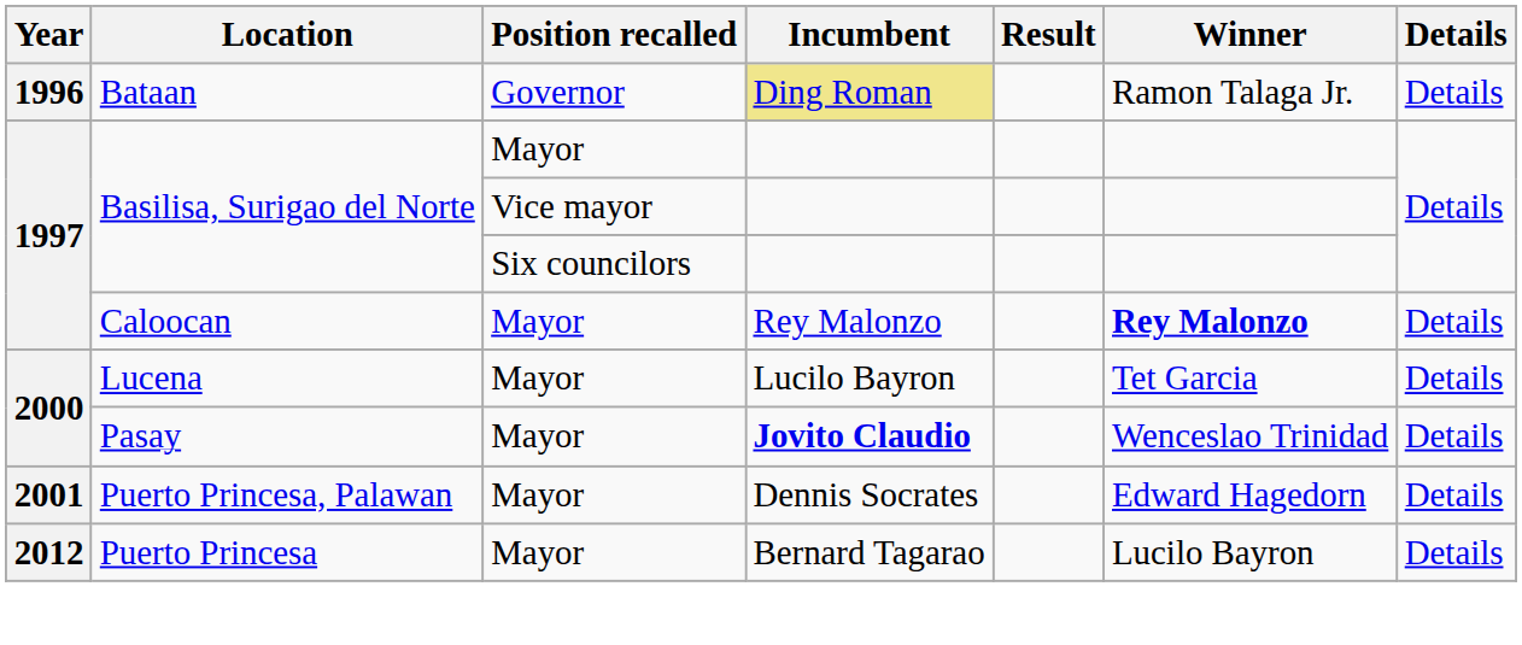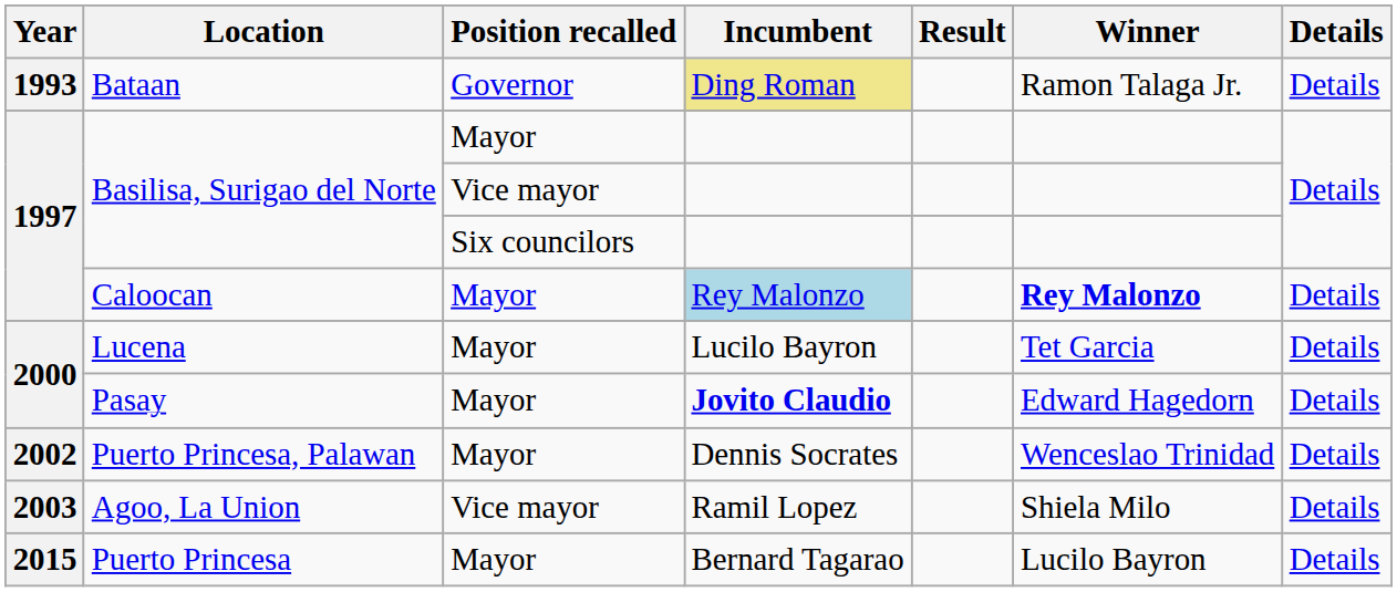Bataan | Year: 1996 -> 1993
Caloocan | Incumbent: no background -> lightblue background
Pasay | Winner: Wenceslao Trinidad -> Edward Hagedorn
Puerto Princesa, Palawan | Year: 2001 -> 2002
Puerto Princesa, Palawan | Winner: Edward Hagedorn -> Wenceslao Trinidad
+ row: 2003 | Agoo, La Union | Vice mayor | Ramil Lopez | Shiela Milo | Details
Puerto Princesa | Year: 2012 -> 2015
